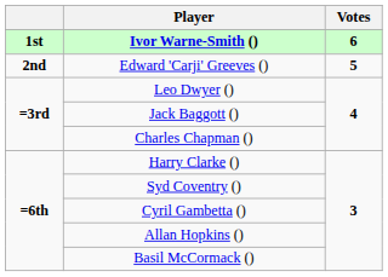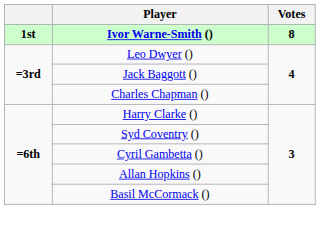Ivor Warne-Smith () | Votes: 6 -> 8
- row: 2nd | Edward 'Carji' Greeves () | 5
